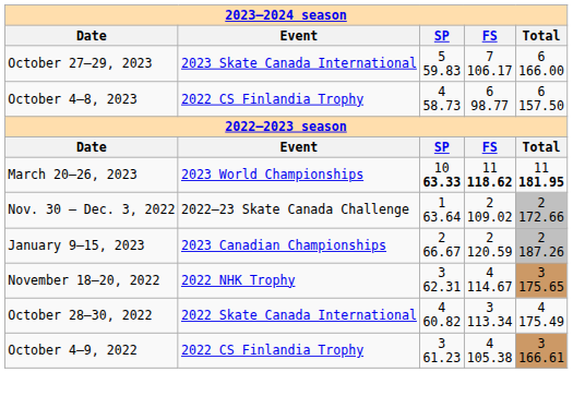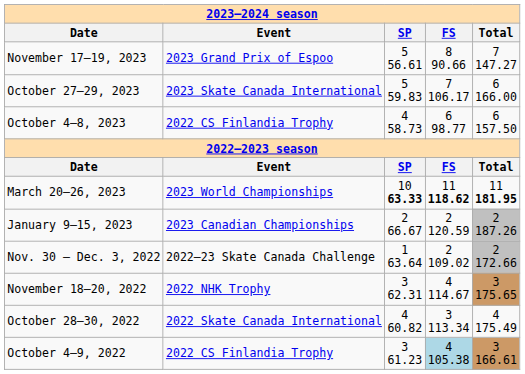+ row: November 17–19, 2023 | 2023 Grand Prix of Espoo | 5 56.61 | 8 90.66 | 7 147.27
rows swapped: January 9–15, 2023 <-> Nov. 30 – Dec. 3, 2022
October 4–9, 2022 | FS: no background -> lightblue background
